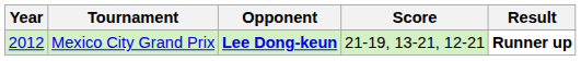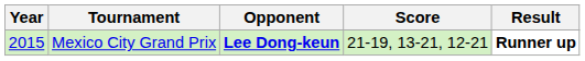Mexico City Grand Prix | Year: 2012 -> 2015
